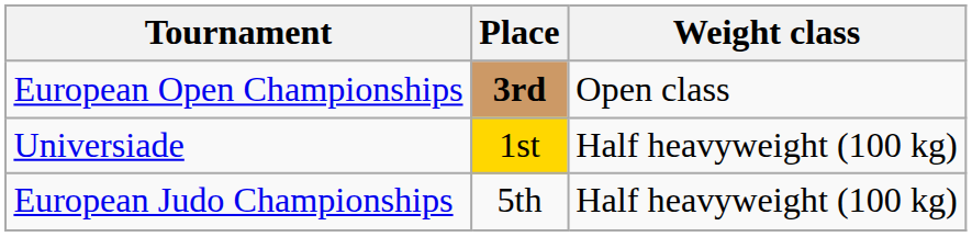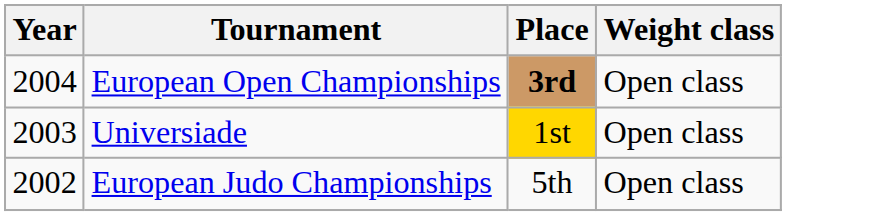+ column: Year | 2004 | 2003 | 2002
Universiade | Weight class: Half heavyweight (100 kg) -> Open class
European Judo Championships | Weight class: Half heavyweight (100 kg) -> Open class
